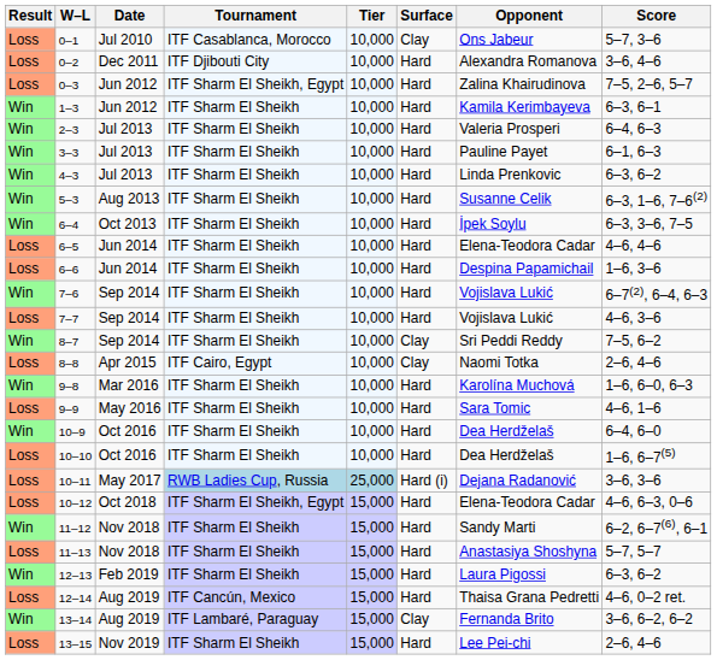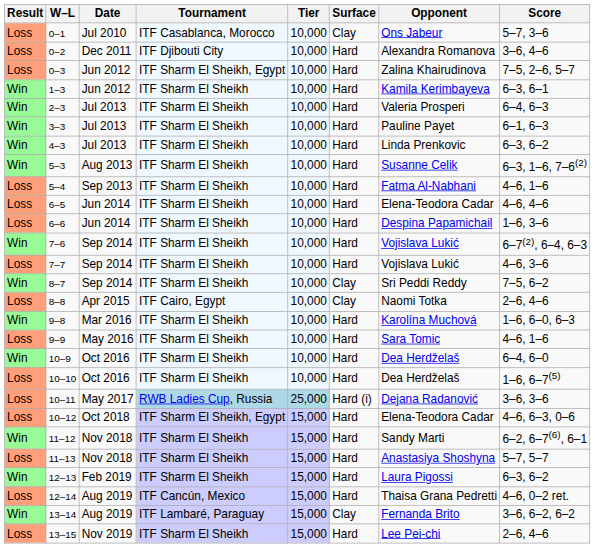+ row: Loss | 5–4 | Sep 2013 | ITF Sharm El Sheikh | 10,000 | Hard | Fatma Al-Nabhani | 4–6, 1–6
- row: Win | 6–4 | Oct 2013 | ITF Sharm El Sheikh | 10,000 | Hard | İpek Soylu | 6–3, 3–6, 7–5
